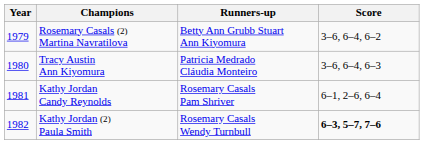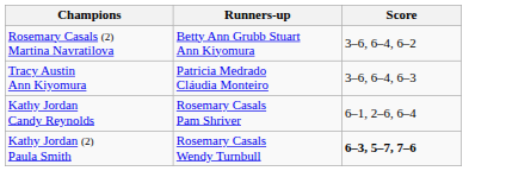- column: Year | 1979 | 1980 | 1981 | 1982
